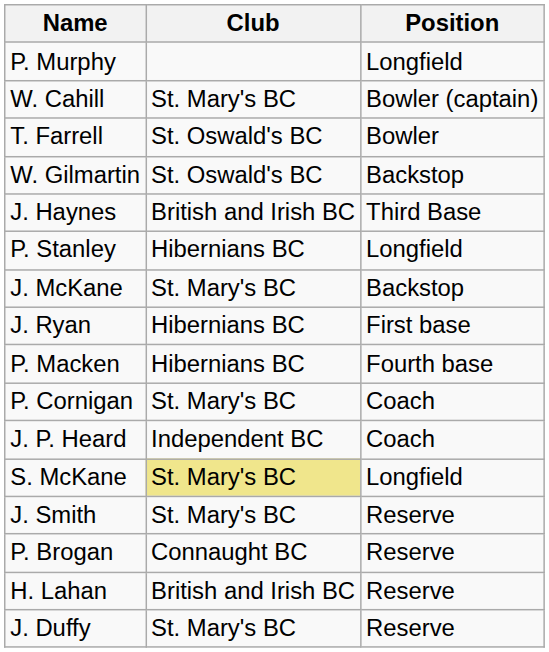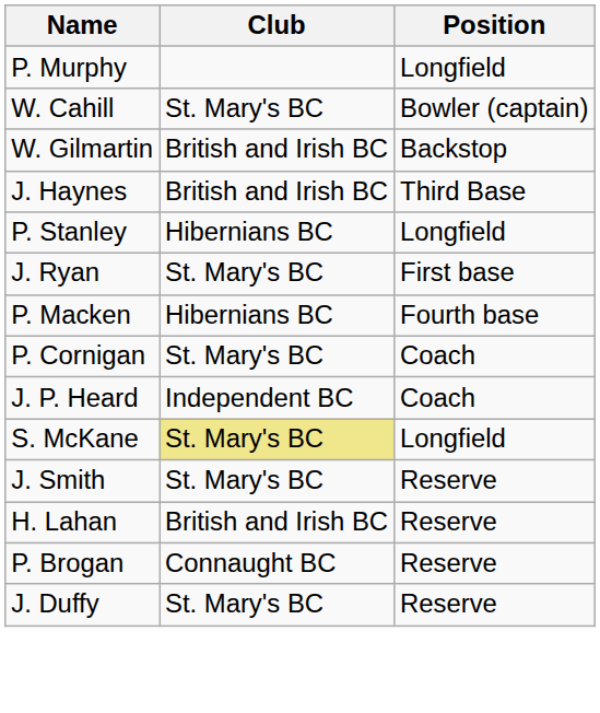- row: T. Farrell | St. Oswald's BC | Bowler
W. Gilmartin | Club: St. Oswald's BC -> British and Irish BC
- row: J. McKane | St. Mary's BC | Backstop
J. Ryan | Club: Hibernians BC -> St. Mary's BC
rows swapped: H. Lahan <-> P. Brogan
